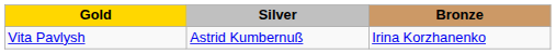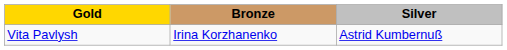columns swapped: Silver <-> Bronze
